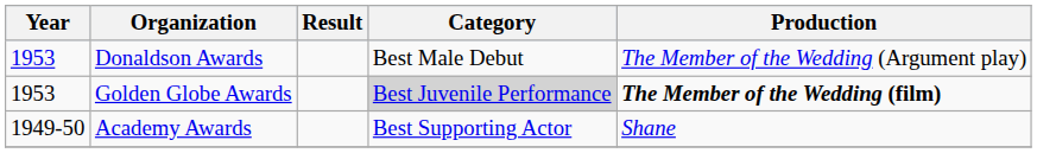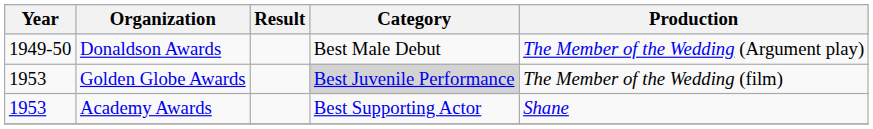Donaldson Awards | Year: 1953 -> 1949-50
Golden Globe Awards | Production: bold -> normal
Academy Awards | Year: 1949-50 -> 1953
